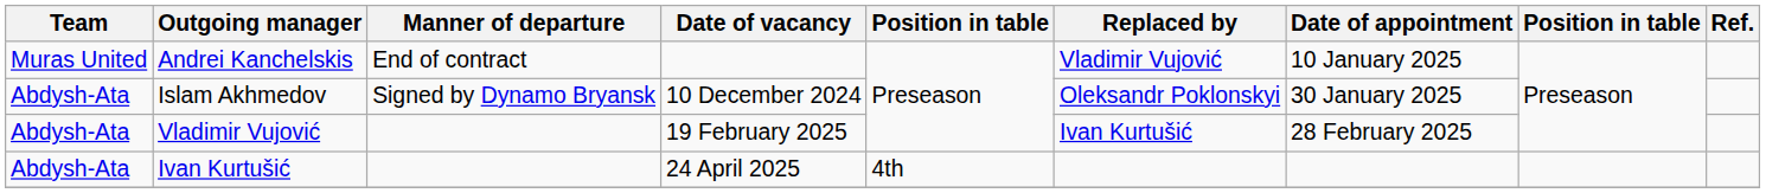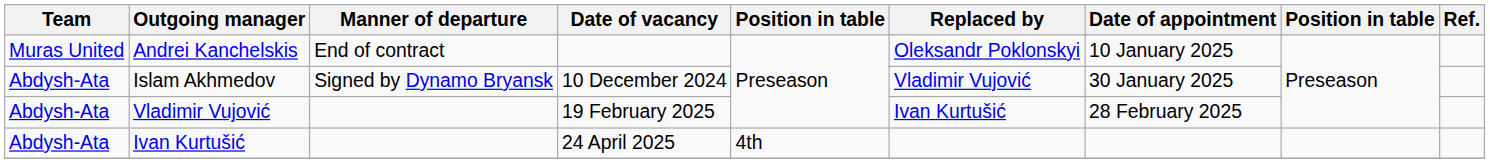Andrei Kanchelskis | Replaced by: Vladimir Vujović -> Oleksandr Poklonskyi
Islam Akhmedov | Replaced by: Oleksandr Poklonskyi -> Vladimir Vujović
